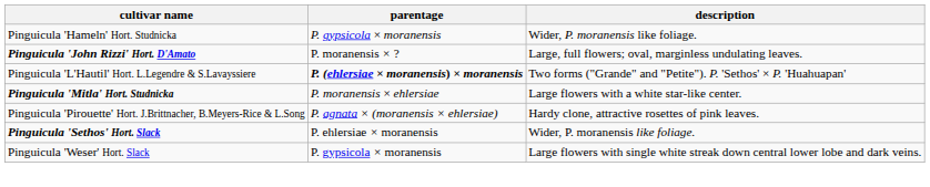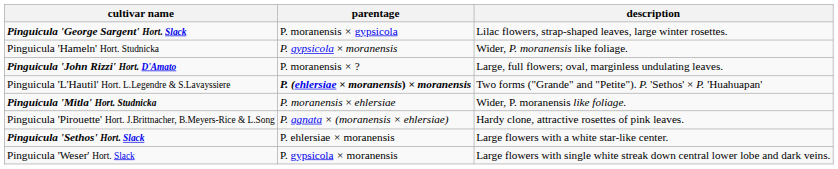+ row: Pinguicula 'George Sargent' Hort. Slack | P. moranensis × gypsicola | Lilac flowers, strap-shaped leaves, large winter rosettes.
Pinguicula 'Mitla' Hort. Studnicka | description: Large flowers with a white star-like center. -> Wider, P. moranensis like foliage.
Pinguicula 'Sethos' Hort. Slack | description: Wider, P. moranensis like foliage. -> Large flowers with a white star-like center.
